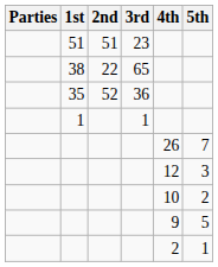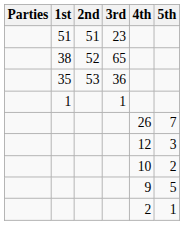38 | 2nd: 22 -> 52
35 | 2nd: 52 -> 53
